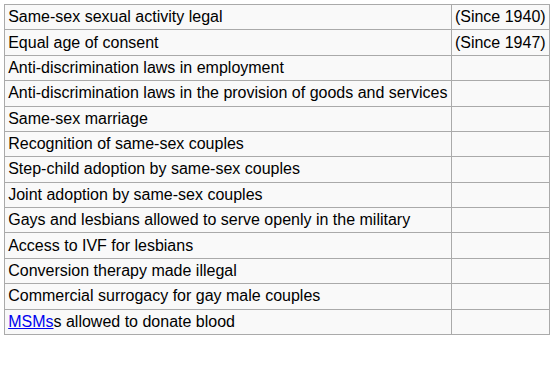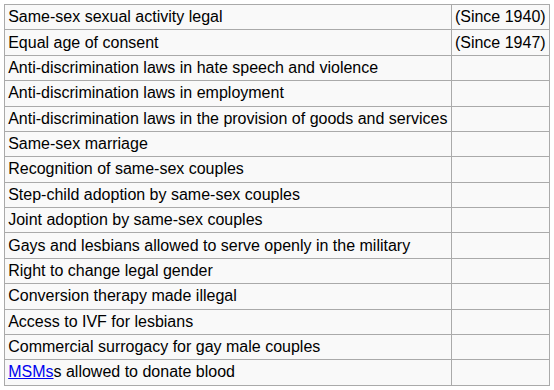+ row: Anti-discrimination laws in hate speech and violence
+ row: Right to change legal gender
rows swapped: Conversion therapy made illegal <-> Access to IVF for lesbians
